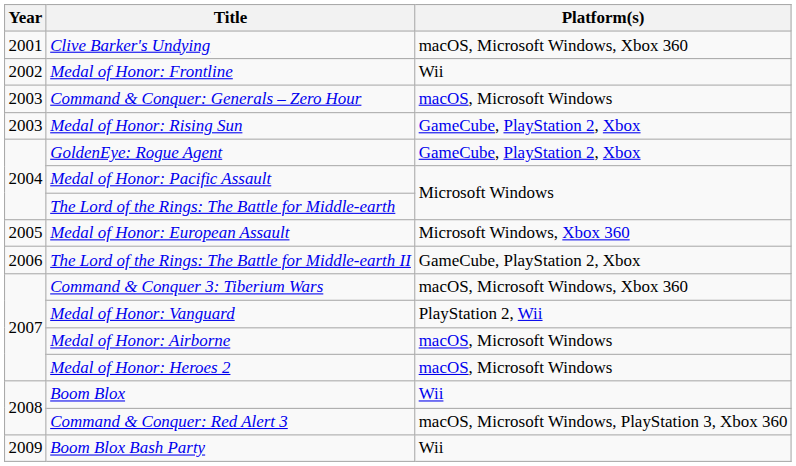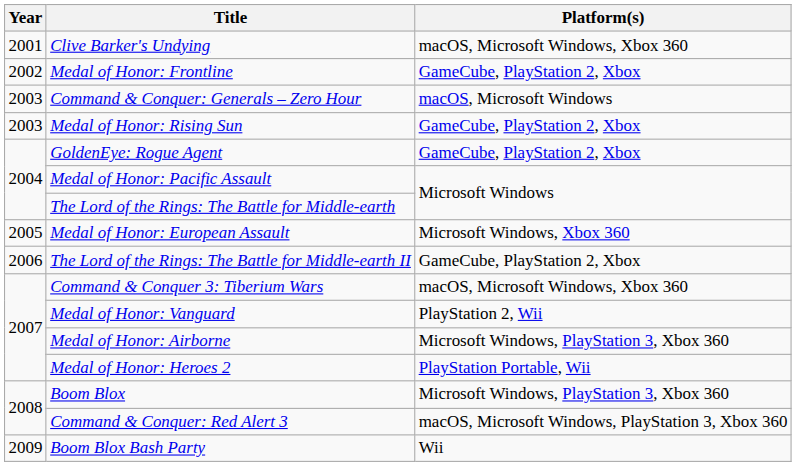Medal of Honor: Frontline | Platform(s): Wii -> GameCube, PlayStation 2, Xbox
Medal of Honor: Airborne | Platform(s): macOS, Microsoft Windows -> Microsoft Windows, PlayStation 3, Xbox 360
Medal of Honor: Heroes 2 | Platform(s): macOS, Microsoft Windows -> PlayStation Portable, Wii
Boom Blox | Platform(s): Wii -> Microsoft Windows, PlayStation 3, Xbox 360
